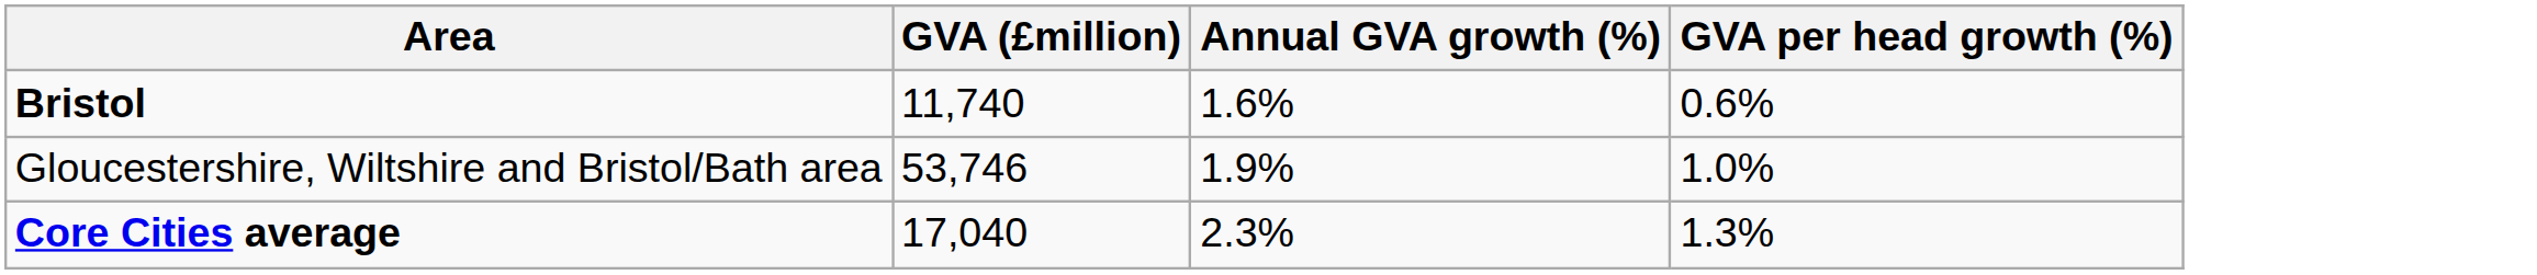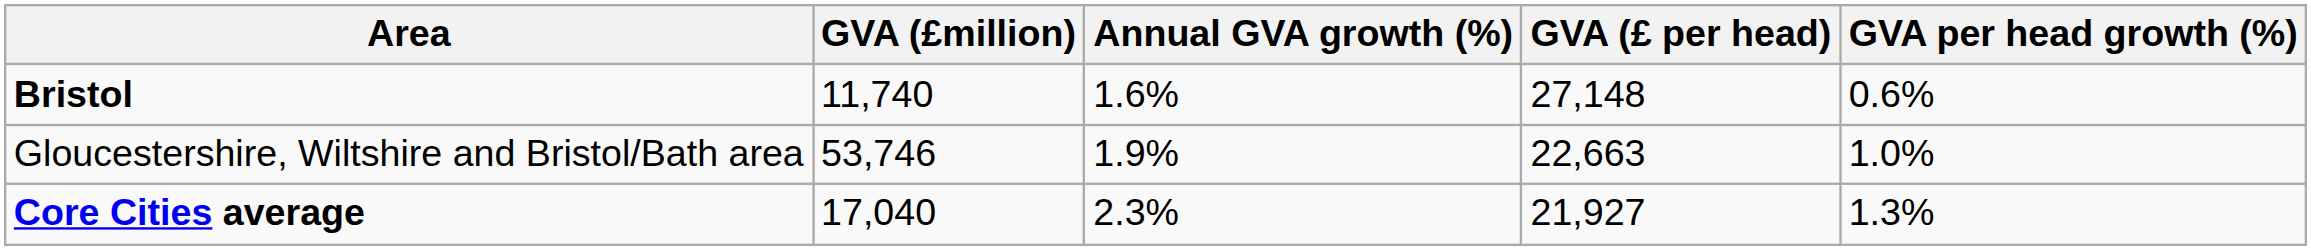+ column: GVA (£ per head) | 27,148 | 22,663 | 21,927
